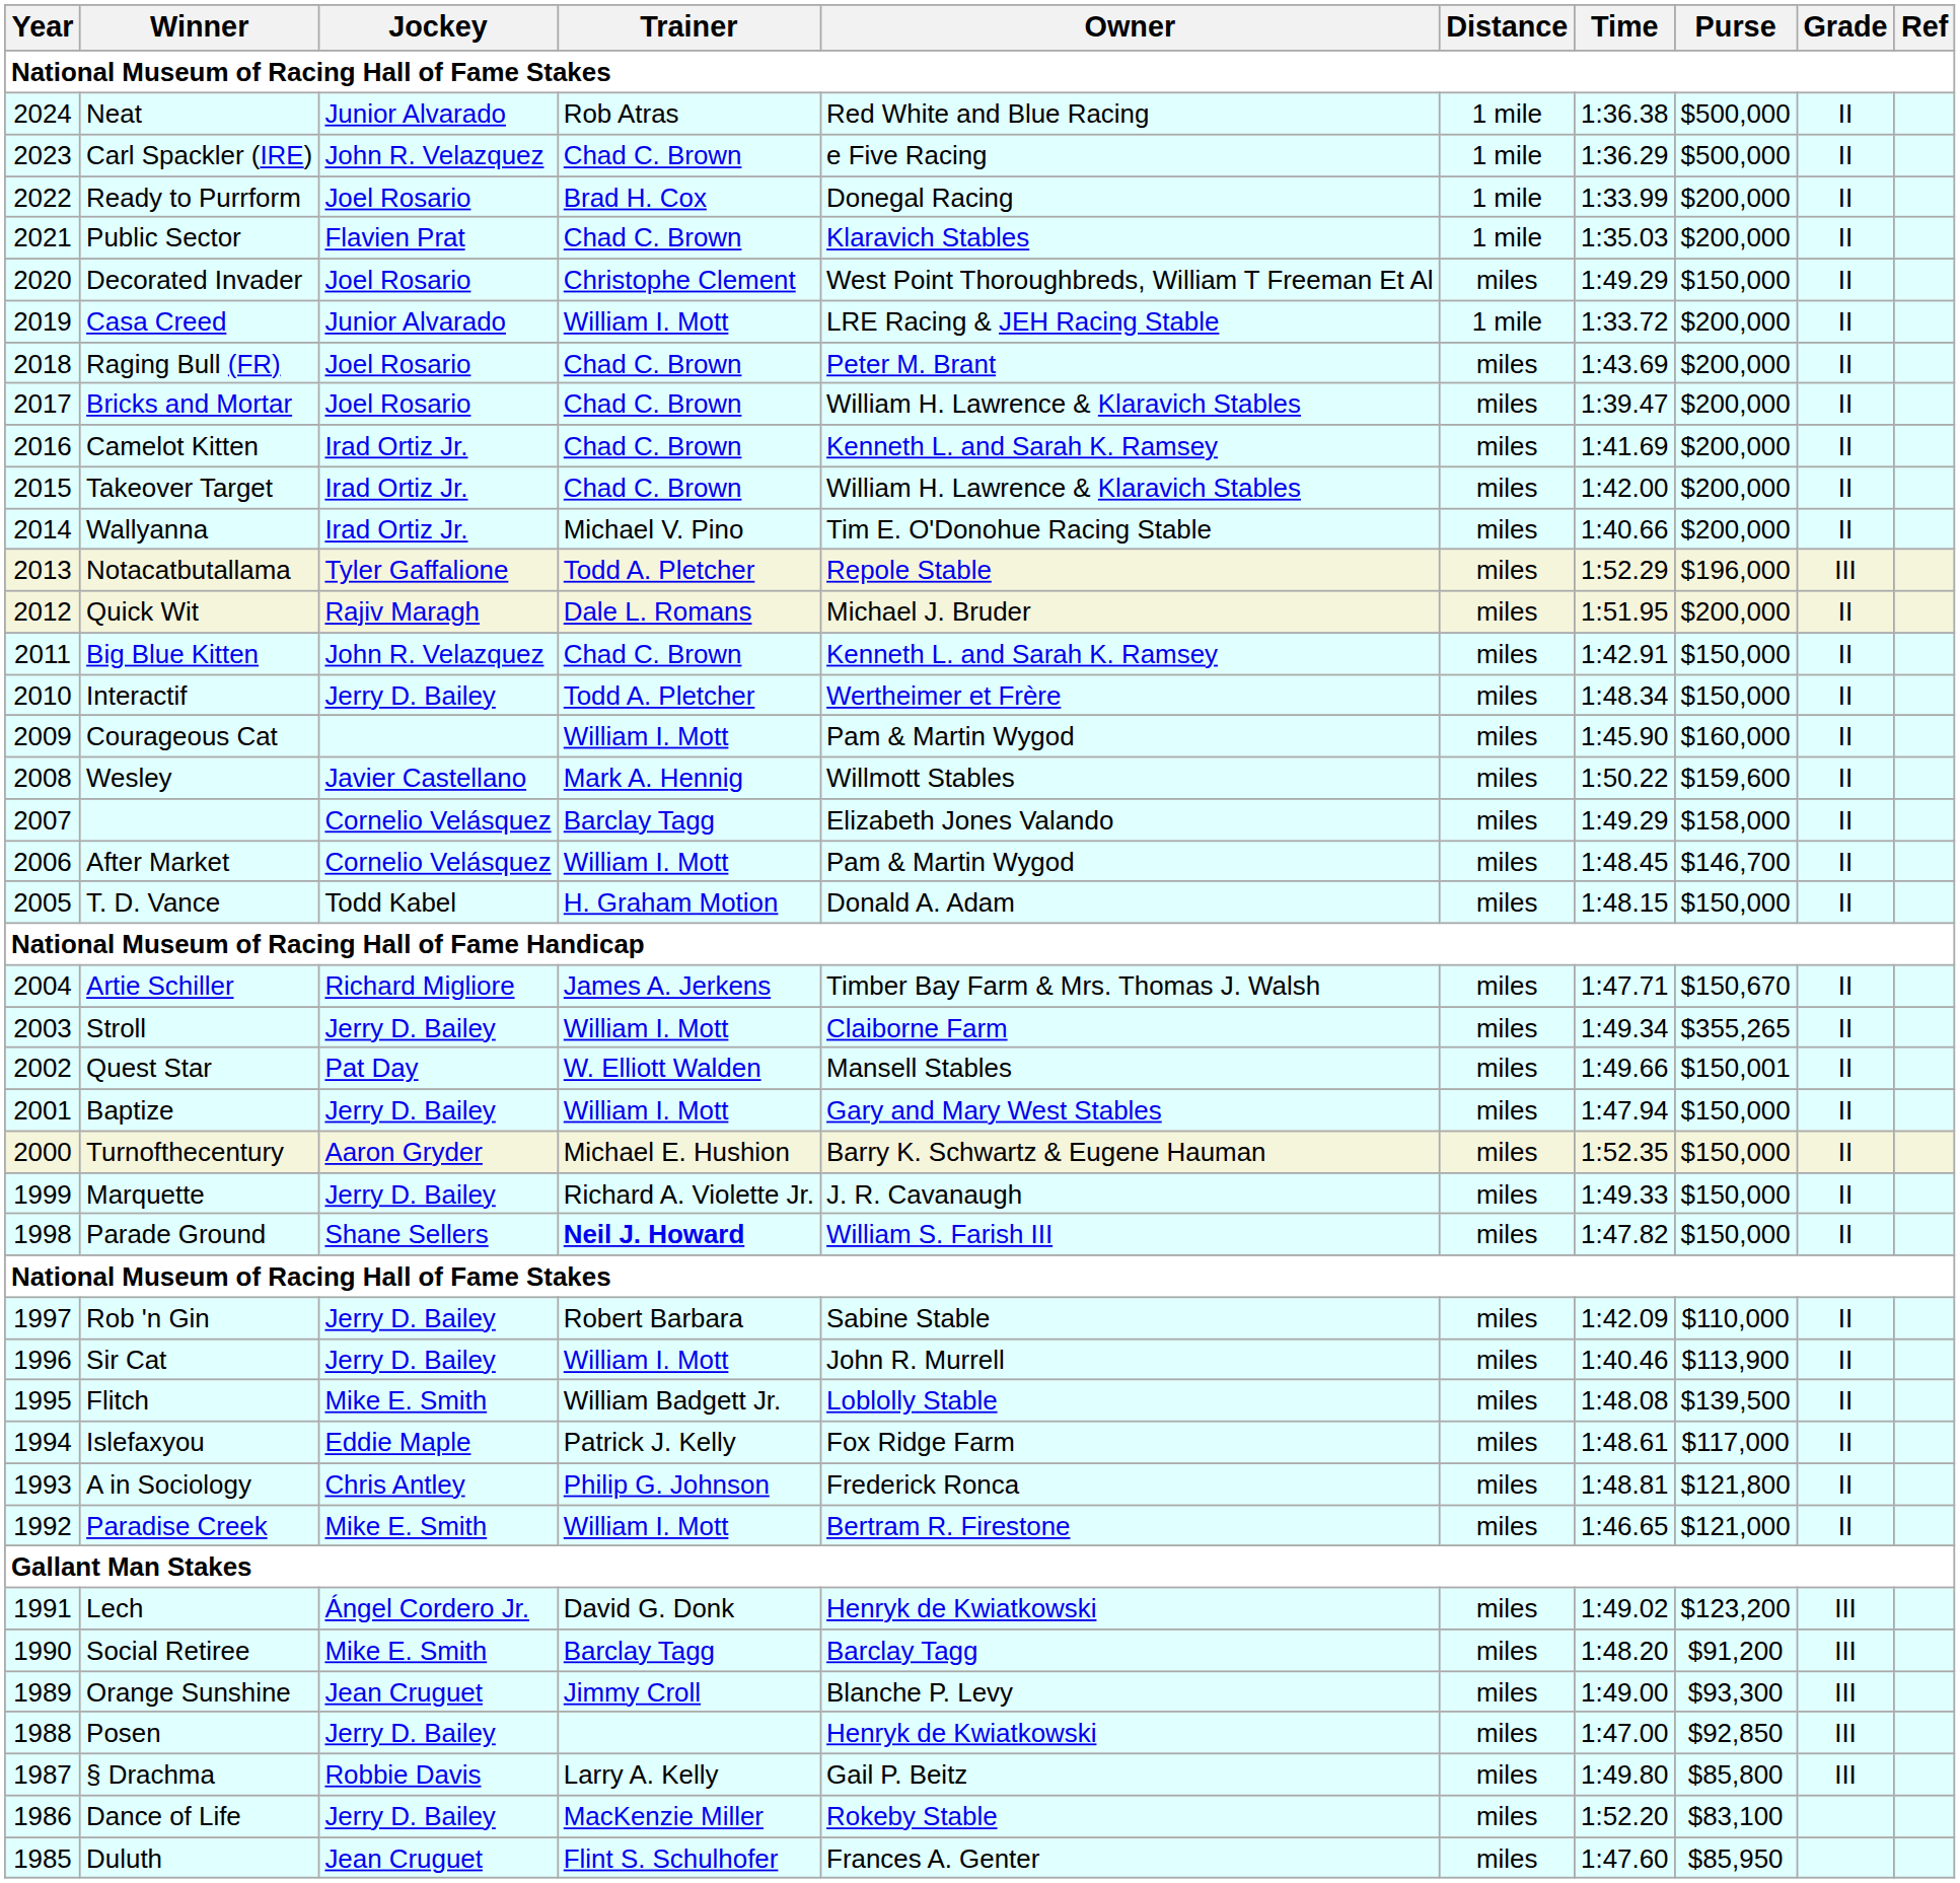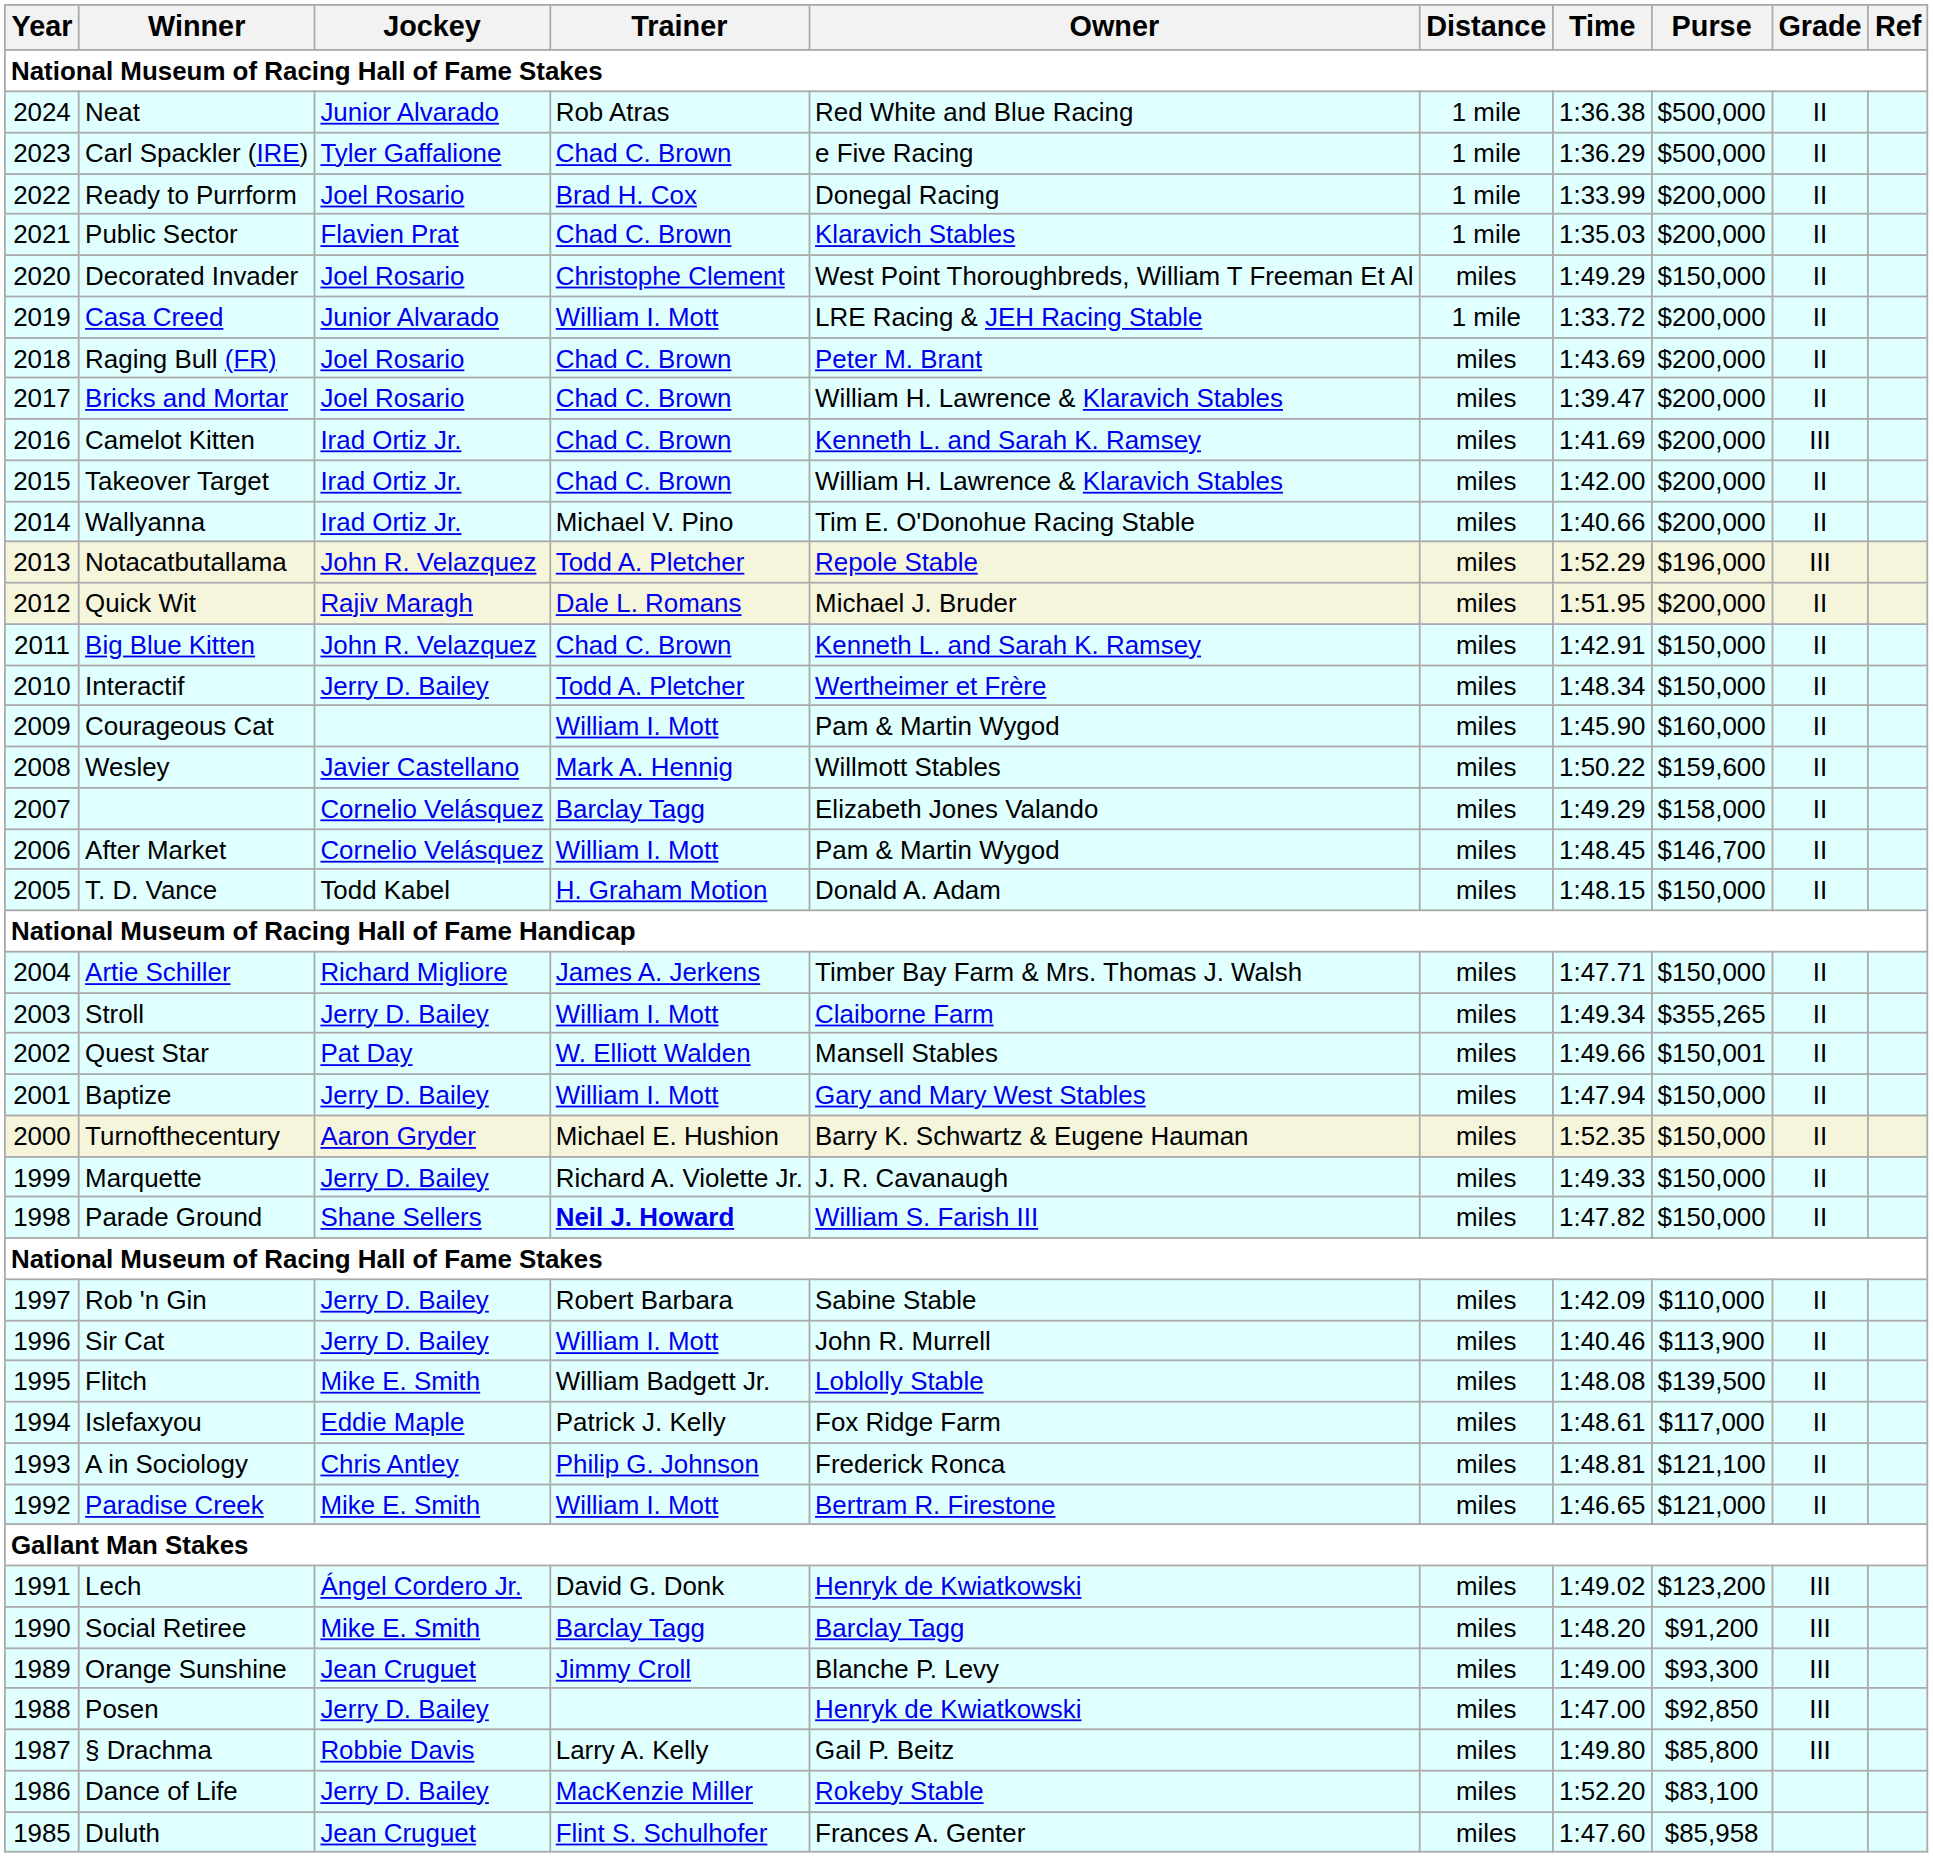Carl Spackler (IRE) | Jockey: John R. Velazquez -> Tyler Gaffalione
Camelot Kitten | Grade: II -> III
Notacatbutallama | Jockey: Tyler Gaffalione -> John R. Velazquez
Artie Schiller | Purse: $150,670 -> $150,000
A in Sociology | Purse: $121,800 -> $121,100
Duluth | Purse: $85,950 -> $85,958
